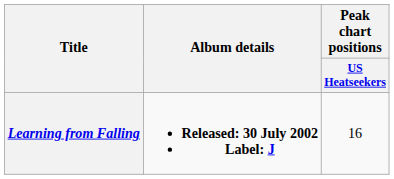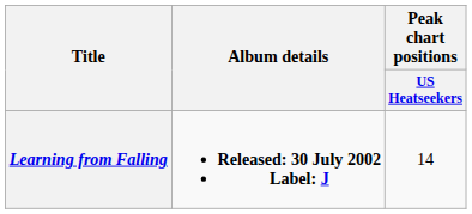Learning from Falling | Peak chart positions / US Heatseekers: 16 -> 14
